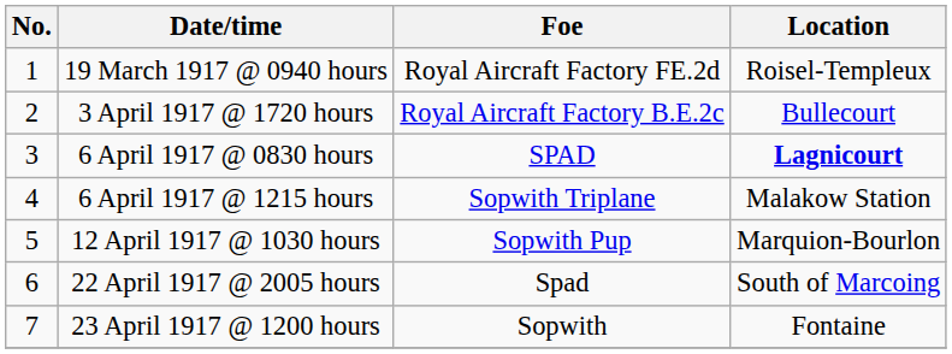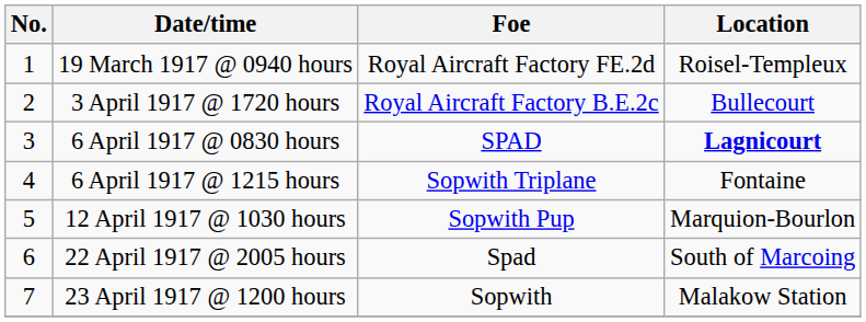6 April 1917 @ 1215 hours | Location: Malakow Station -> Fontaine
23 April 1917 @ 1200 hours | Location: Fontaine -> Malakow Station
